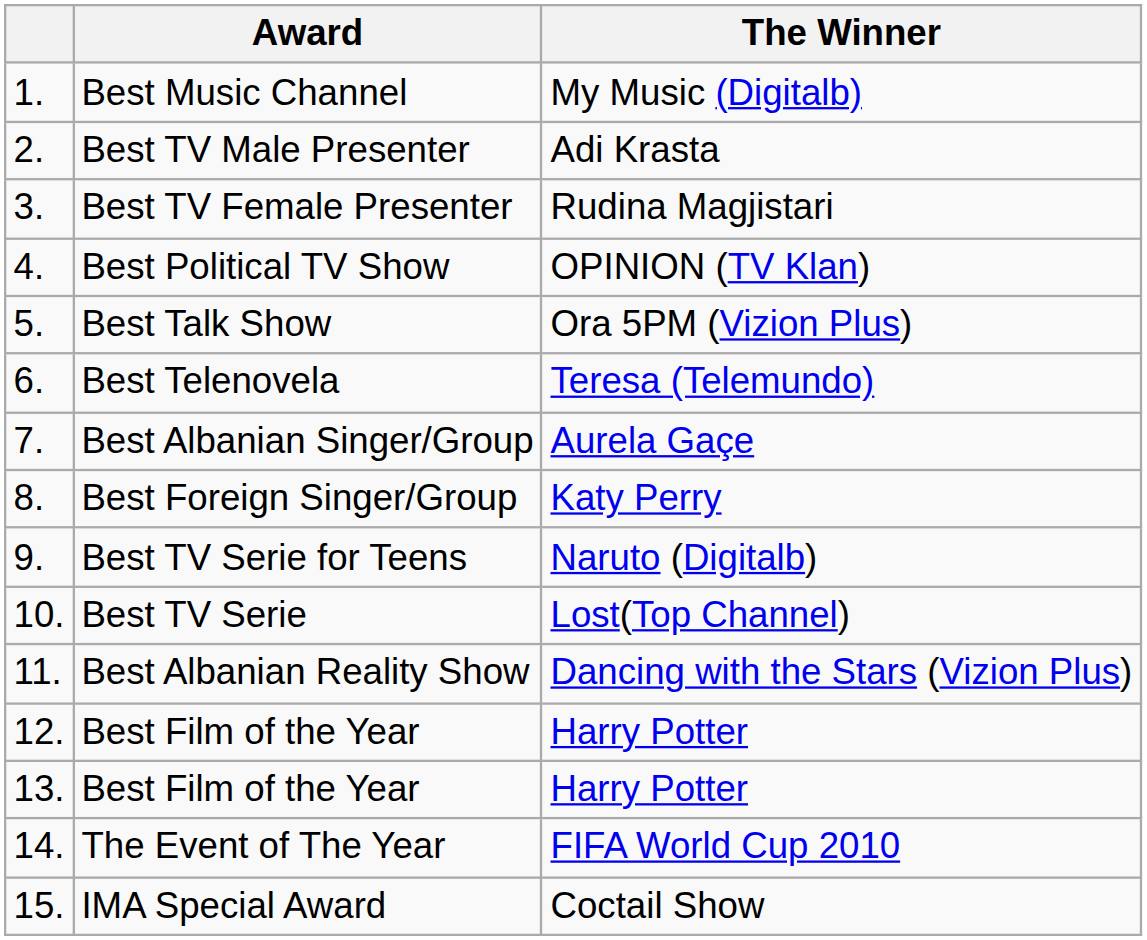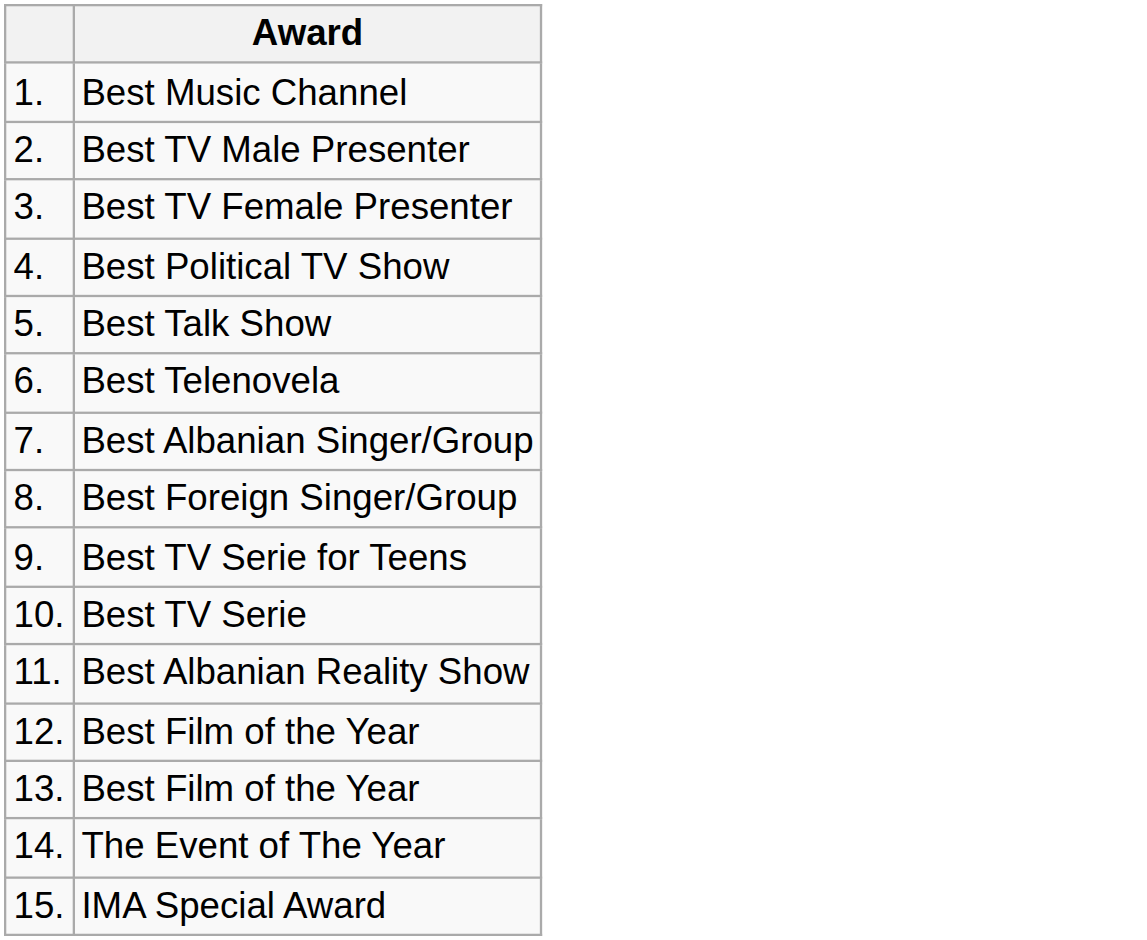- column: The Winner | My Music (Digitalb) | Adi Krasta | Rudina Magjistari | OPINION (TV Klan) | Ora 5PM (Vizion Plus) | Teresa (Telemundo) | Aurela Gaçe | Katy Perry | Naruto (Digitalb) | Lost(Top Channel) | Dancing with the Stars (Vizion Plus) | Harry Potter | Harry Potter | FIFA World Cup 2010 | Coctail Show
